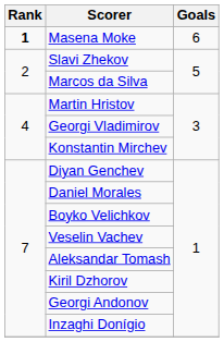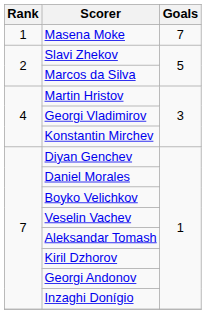Masena Moke | Rank: bold -> normal
Masena Moke | Goals: 6 -> 7
